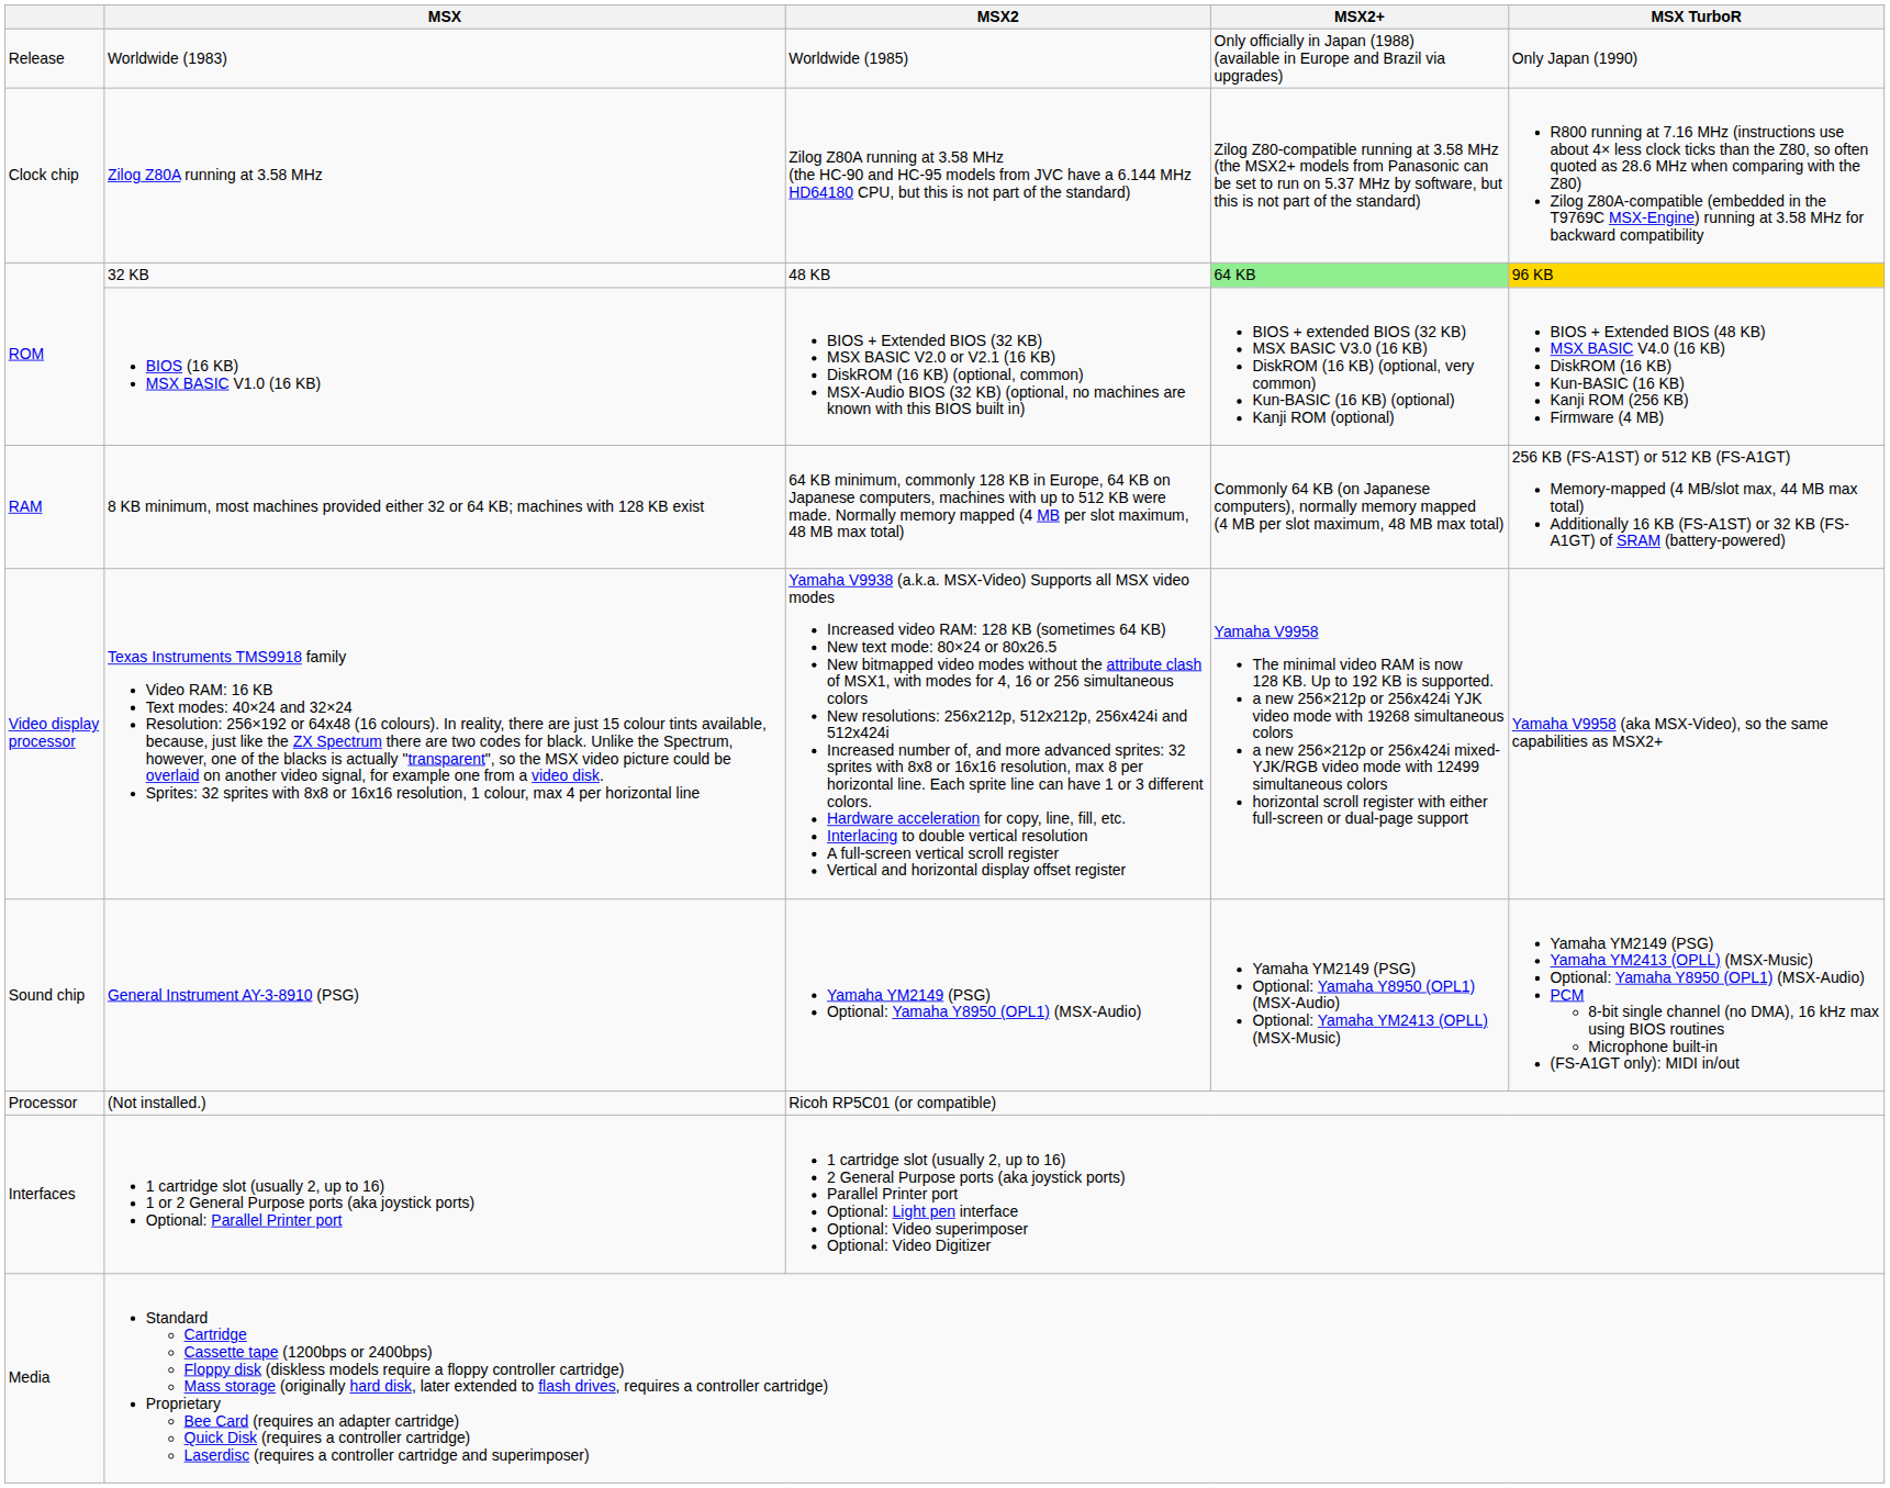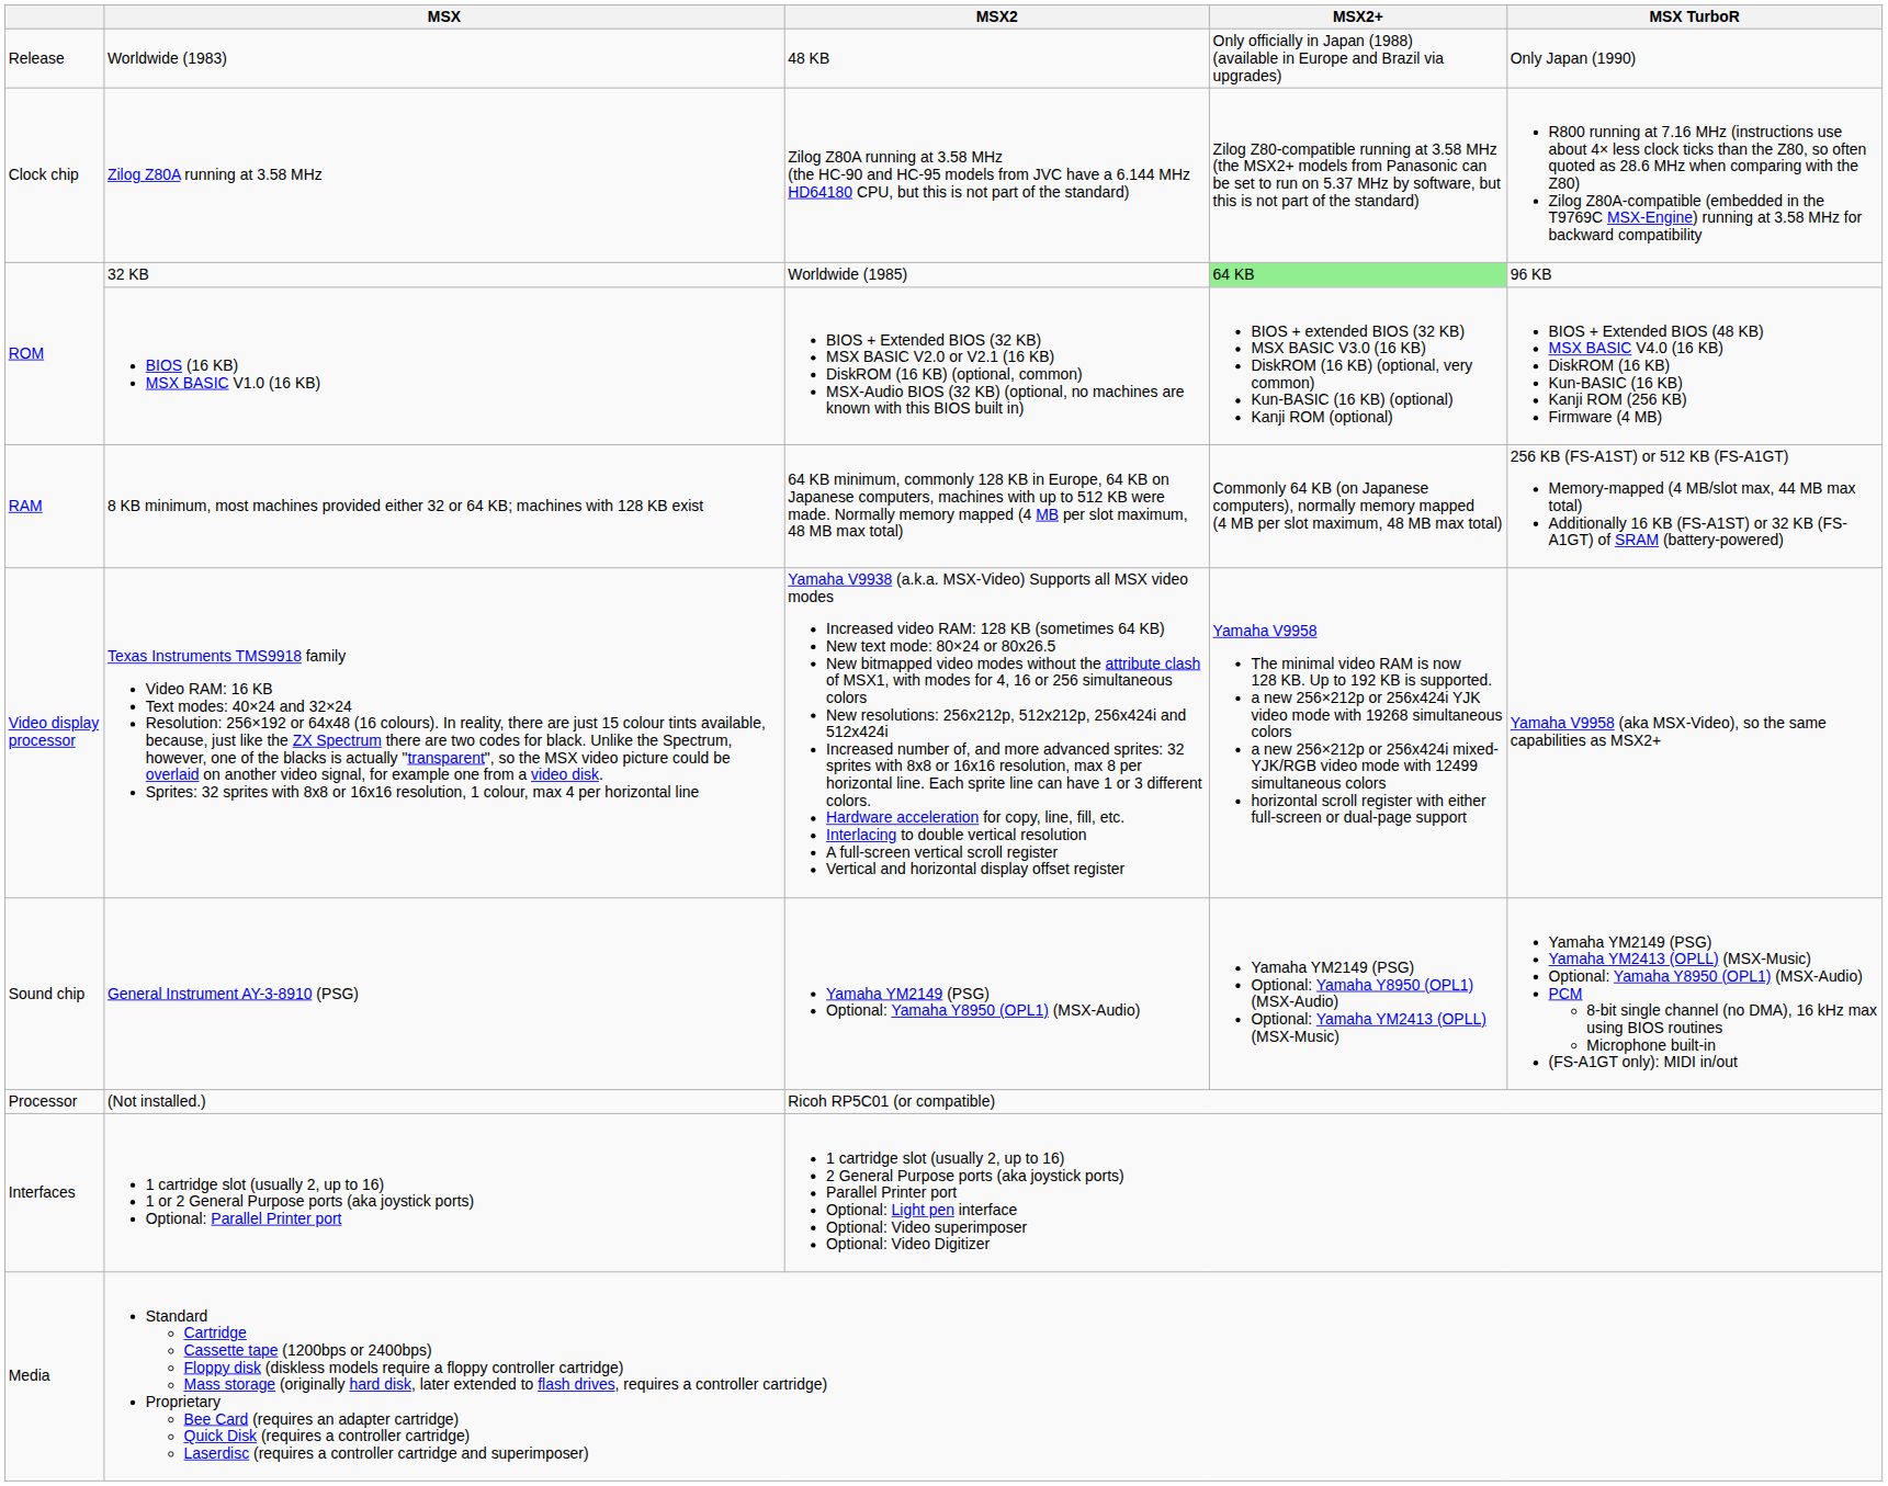Worldwide (1983) | MSX2: Worldwide (1985) -> 48 KB
32 KB | MSX2: 48 KB -> Worldwide (1985)
32 KB | MSX TurboR: gold background -> no background
